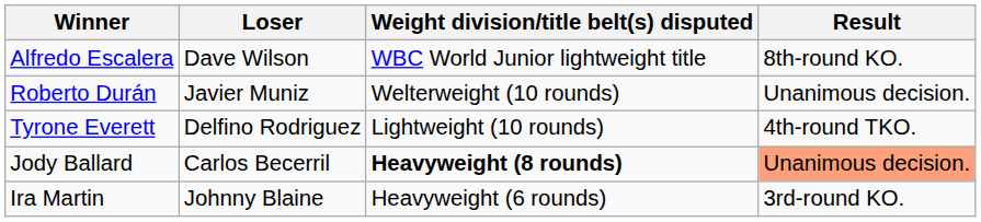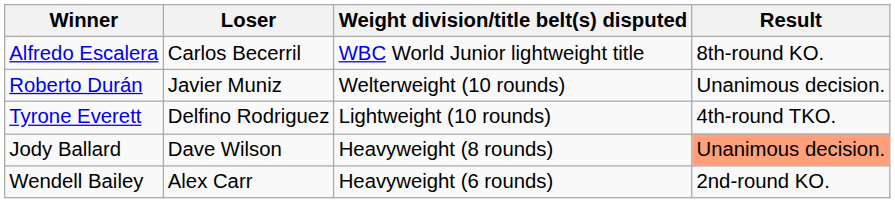Alfredo Escalera | Loser: Dave Wilson -> Carlos Becerril
Jody Ballard | Loser: Carlos Becerril -> Dave Wilson
Jody Ballard | Weight division/title belt(s) disputed: bold -> normal
- row: Ira Martin | Johnny Blaine | Heavyweight (6 rounds) | 3rd-round KO.
+ row: Wendell Bailey | Alex Carr | Heavyweight (6 rounds) | 2nd-round KO.
